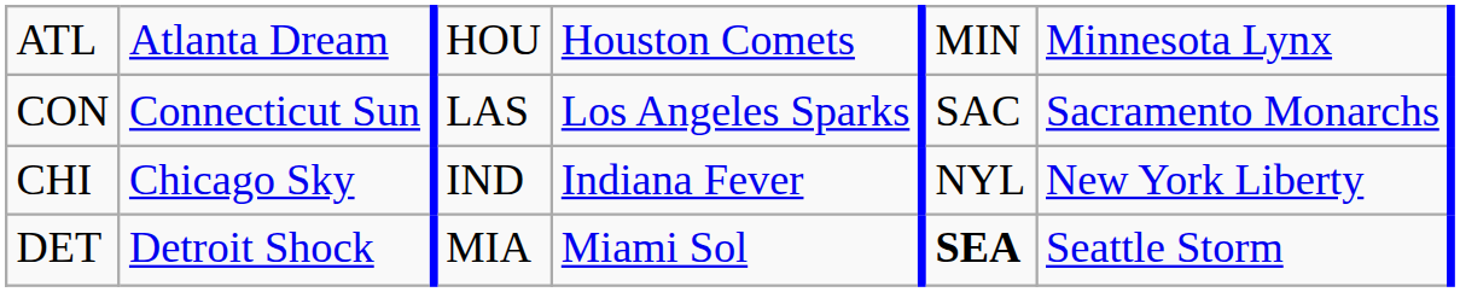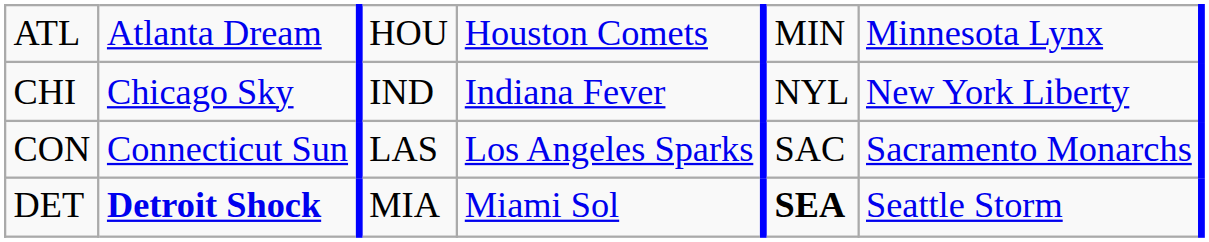rows swapped: CHI <-> CON
DET | column 2: normal -> bold
